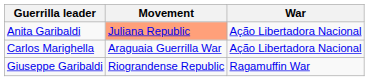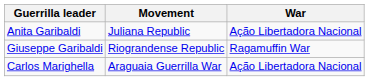Anita Garibaldi | Movement: lightsalmon background -> no background
rows swapped: Carlos Marighella <-> Giuseppe Garibaldi
